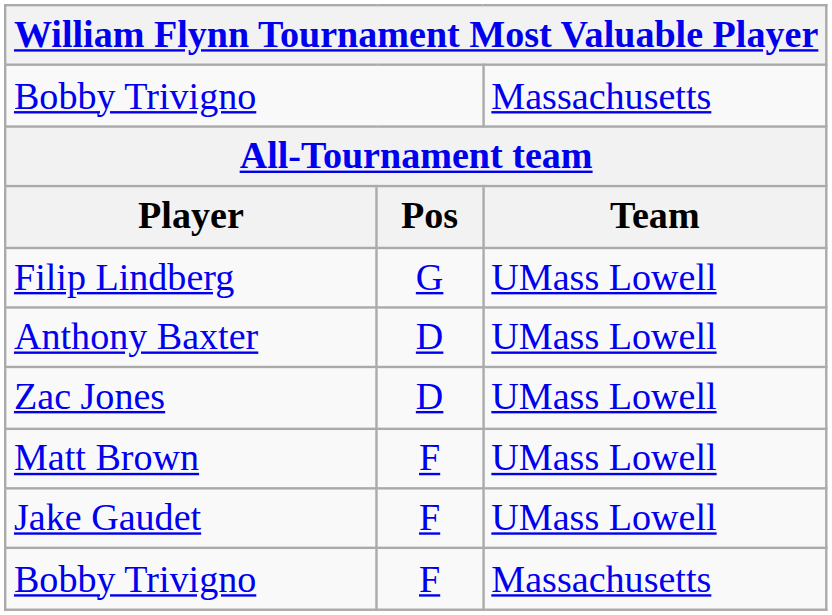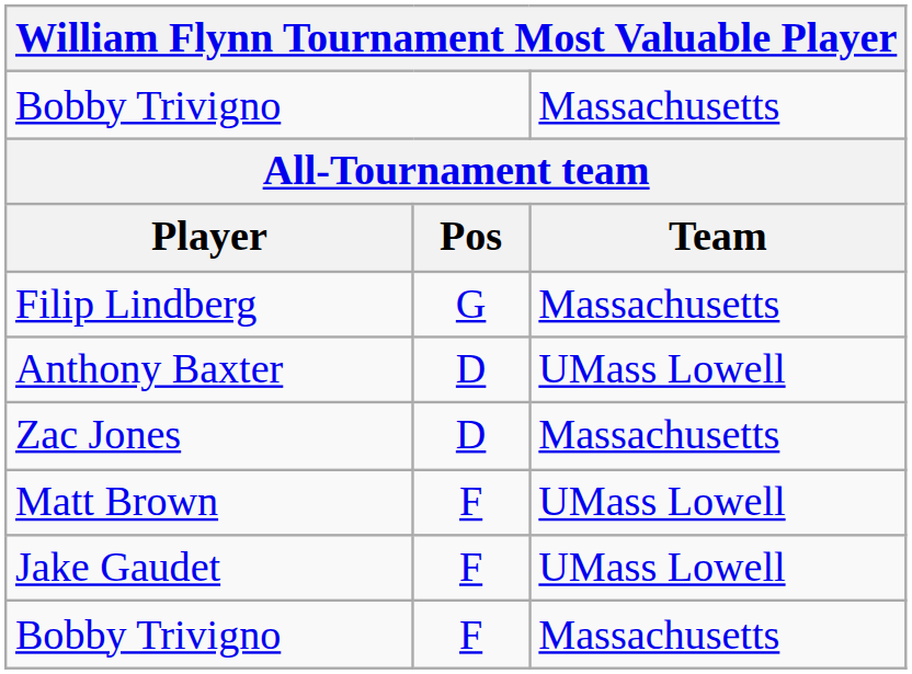Filip Lindberg | column 3: UMass Lowell -> Massachusetts
Zac Jones | column 3: UMass Lowell -> Massachusetts
